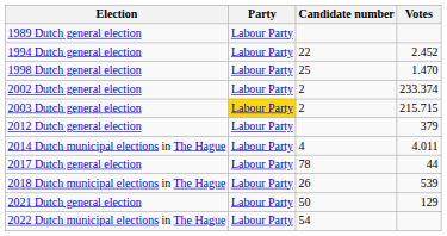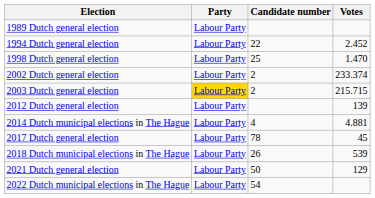2012 Dutch general election | Votes: 379 -> 139
2014 Dutch municipal elections in The Hague | Votes: 4.011 -> 4.881
2017 Dutch general election | Votes: 44 -> 45
